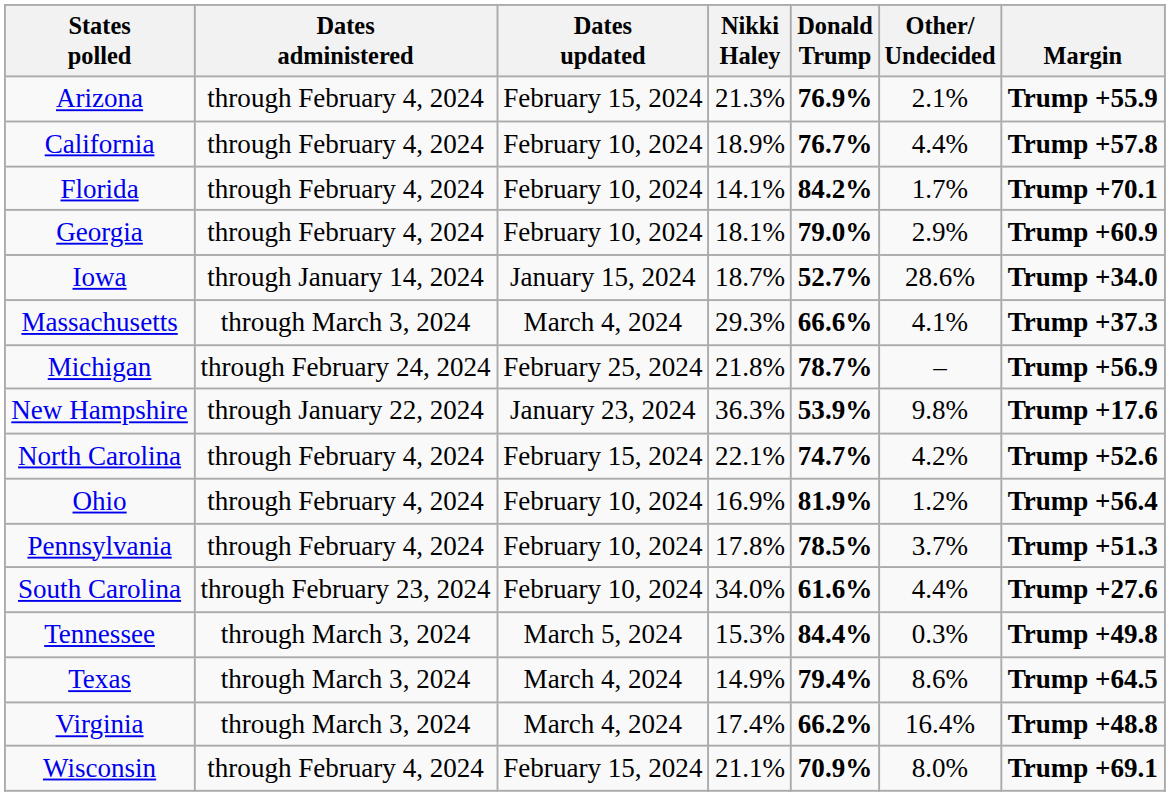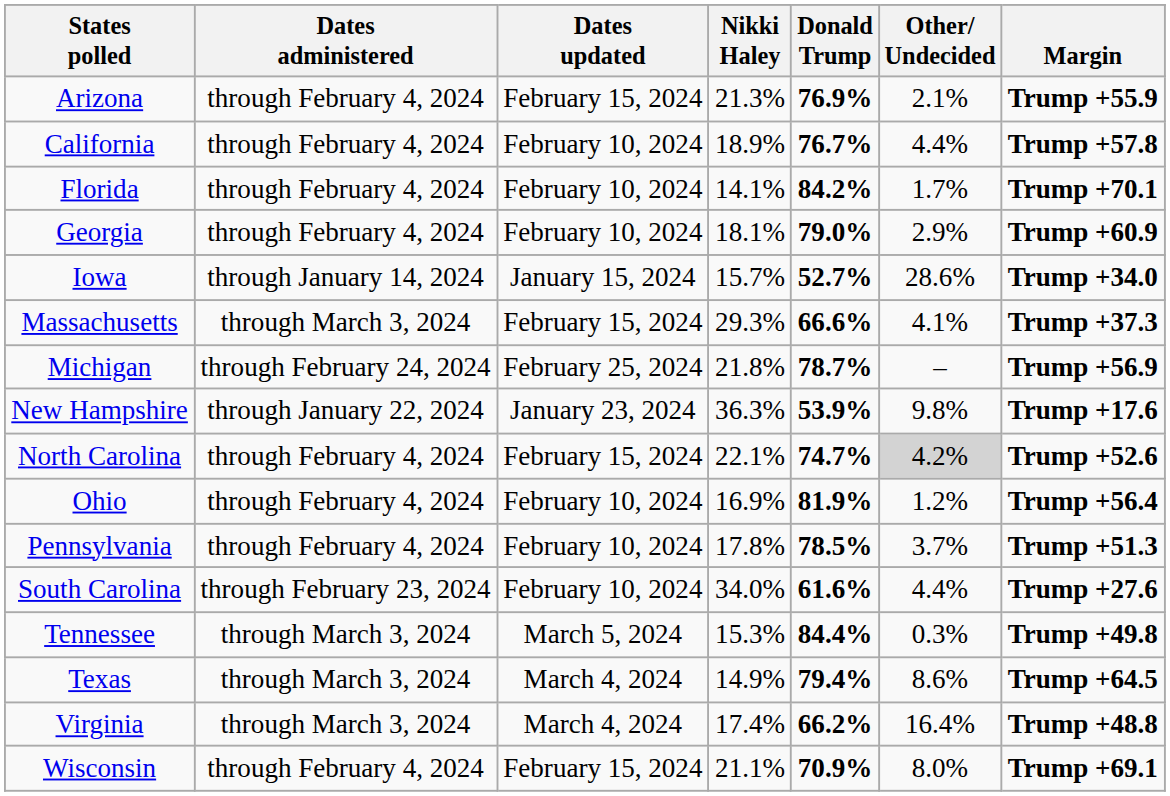Iowa | Nikki Haley: 18.7% -> 15.7%
Massachusetts | Dates updated: March 4, 2024 -> February 15, 2024
North Carolina | Other/ Undecided: no background -> lightgrey background
